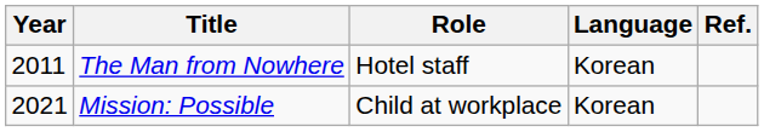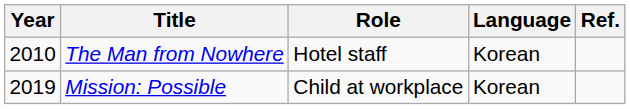The Man from Nowhere | Year: 2011 -> 2010
Mission: Possible | Year: 2021 -> 2019
